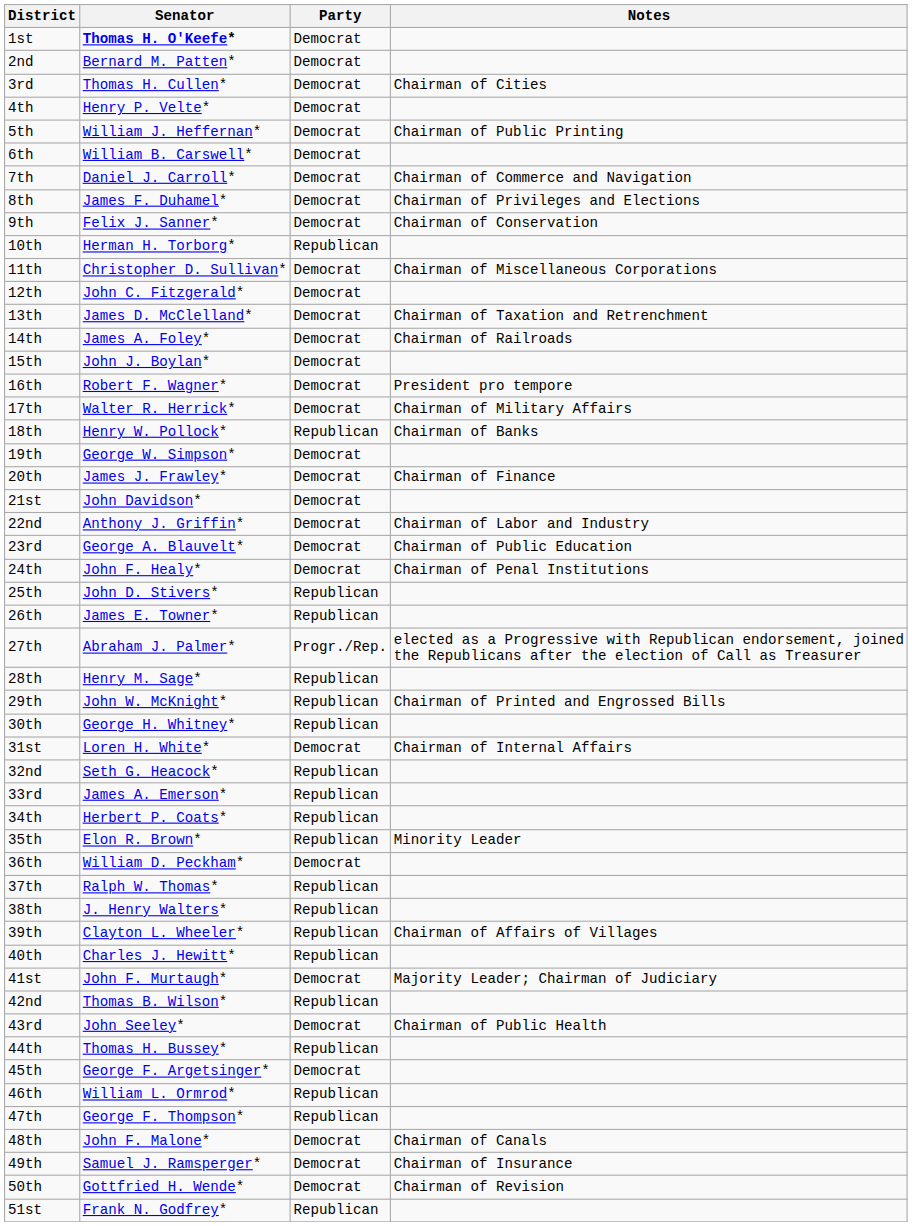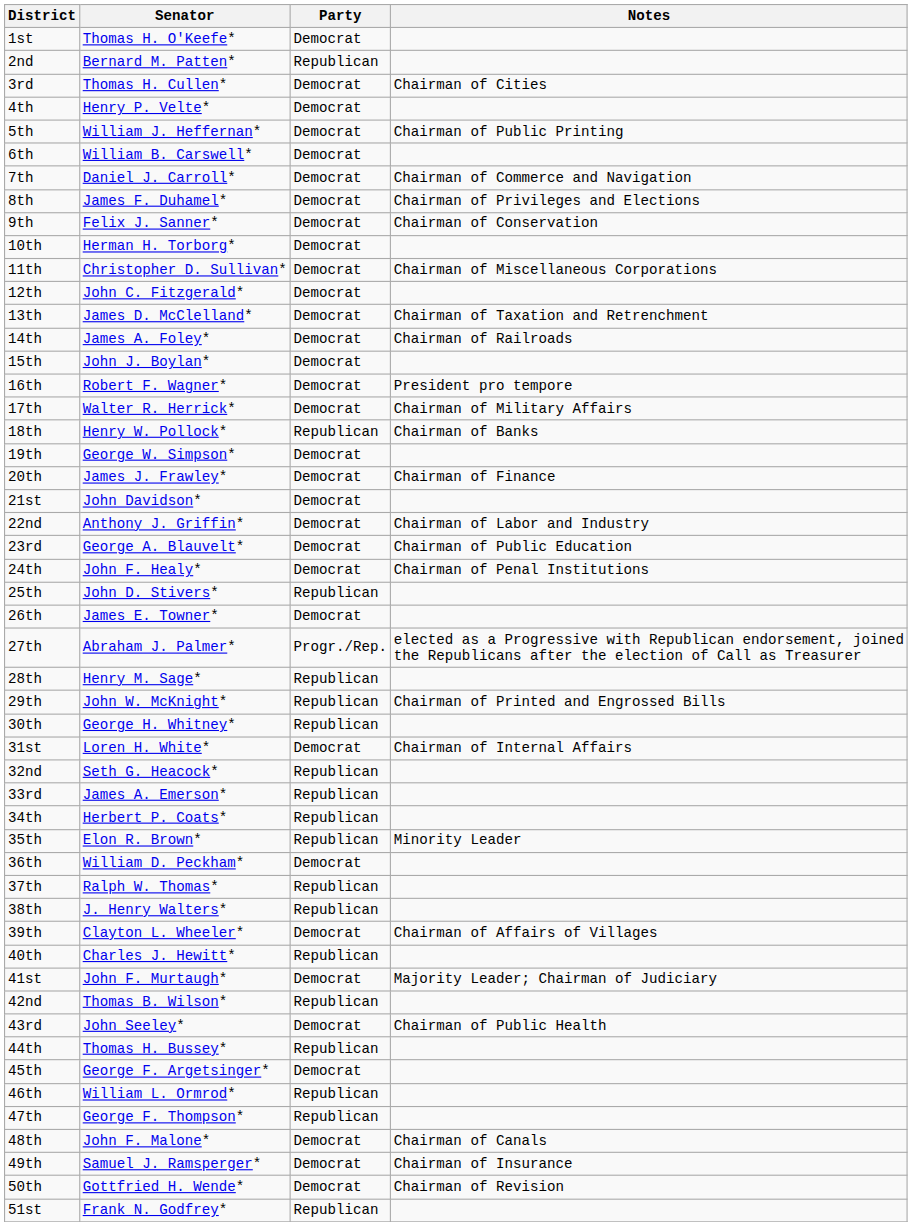1st | Senator: bold -> normal
2nd | Party: Democrat -> Republican
10th | Party: Republican -> Democrat
26th | Party: Republican -> Democrat
39th | Party: Republican -> Democrat
